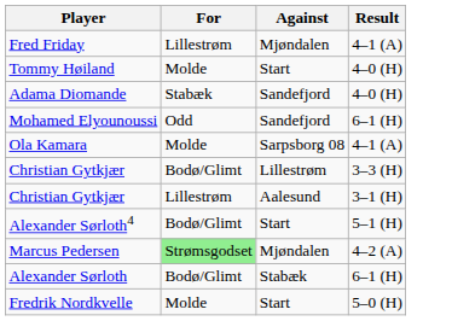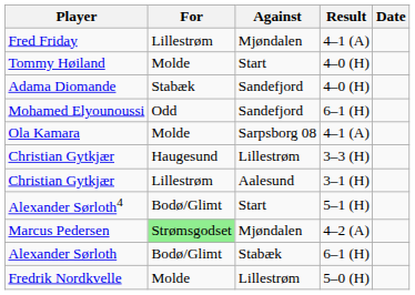+ column: Date
Christian Gytkjær / 3–3 (H) | For: Bodø/Glimt -> Haugesund
Fredrik Nordkvelle | Against: Start -> Lillestrøm
